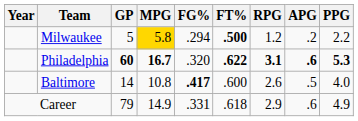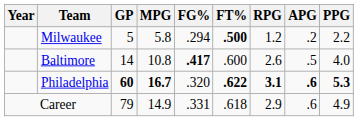Milwaukee | MPG: gold background -> no background
rows swapped: Philadelphia <-> Baltimore
